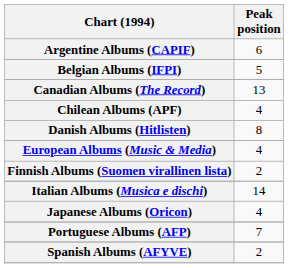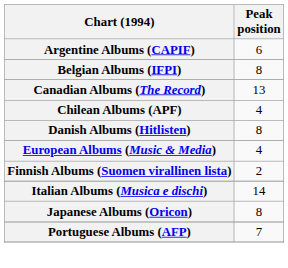Belgian Albums (IFPI) | Peak position: 5 -> 8
Japanese Albums (Oricon) | Peak position: 4 -> 8
- row: Spanish Albums (AFYVE) | 2
